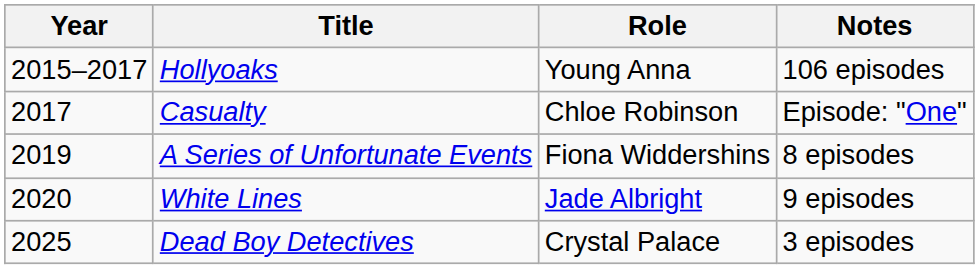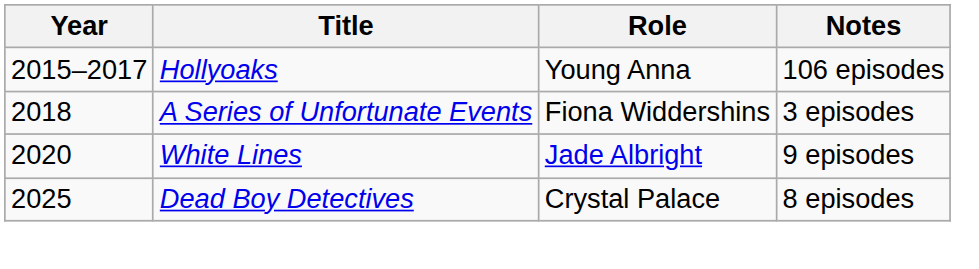- row: 2017 | Casualty | Chloe Robinson | Episode: "One"
A Series of Unfortunate Events | Year: 2019 -> 2018
A Series of Unfortunate Events | Notes: 8 episodes -> 3 episodes
Dead Boy Detectives | Notes: 3 episodes -> 8 episodes
